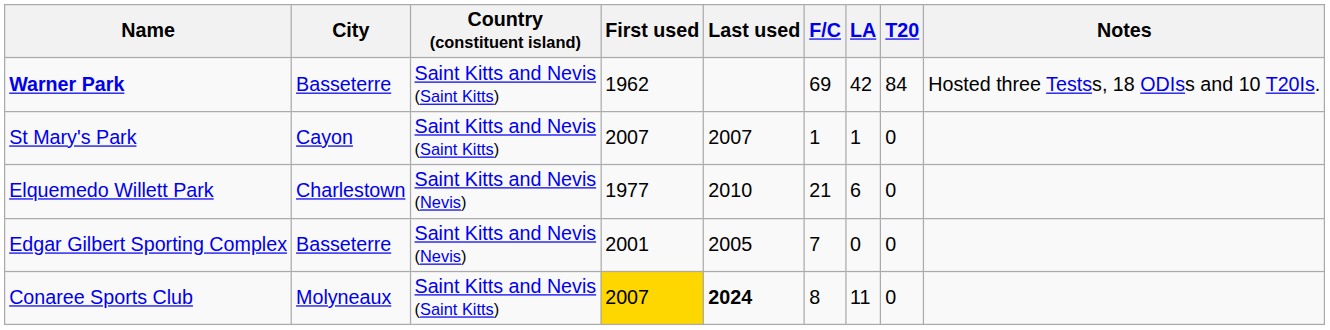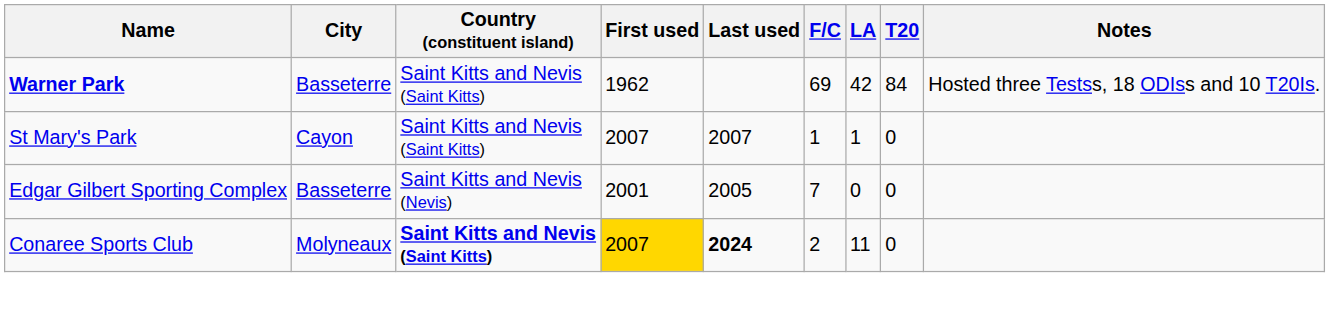- row: Elquemedo Willett Park | Charlestown | Saint Kitts and Nevis (Nevis) | 1977 | 2010 | 21 | 6 | 0
Conaree Sports Club | Country (constituent island): normal -> bold
Conaree Sports Club | F/C: 8 -> 2
